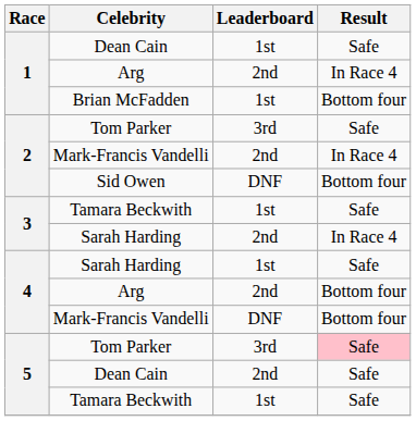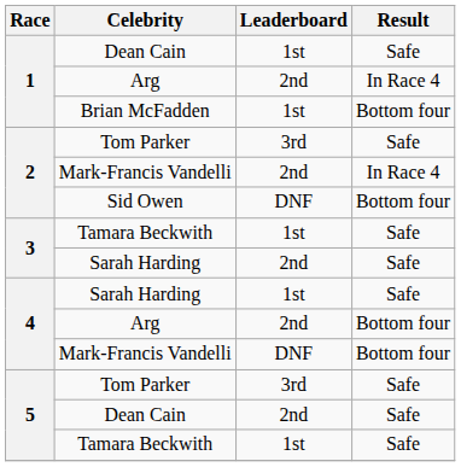3 / Sarah Harding | Result: In Race 4 -> Safe
5 / Tom Parker | Result: pink background -> no background
